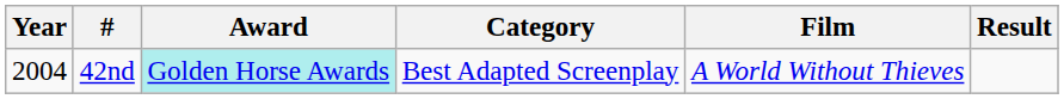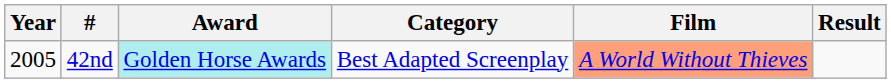42nd | Year: 2004 -> 2005
42nd | Film: no background -> lightsalmon background
